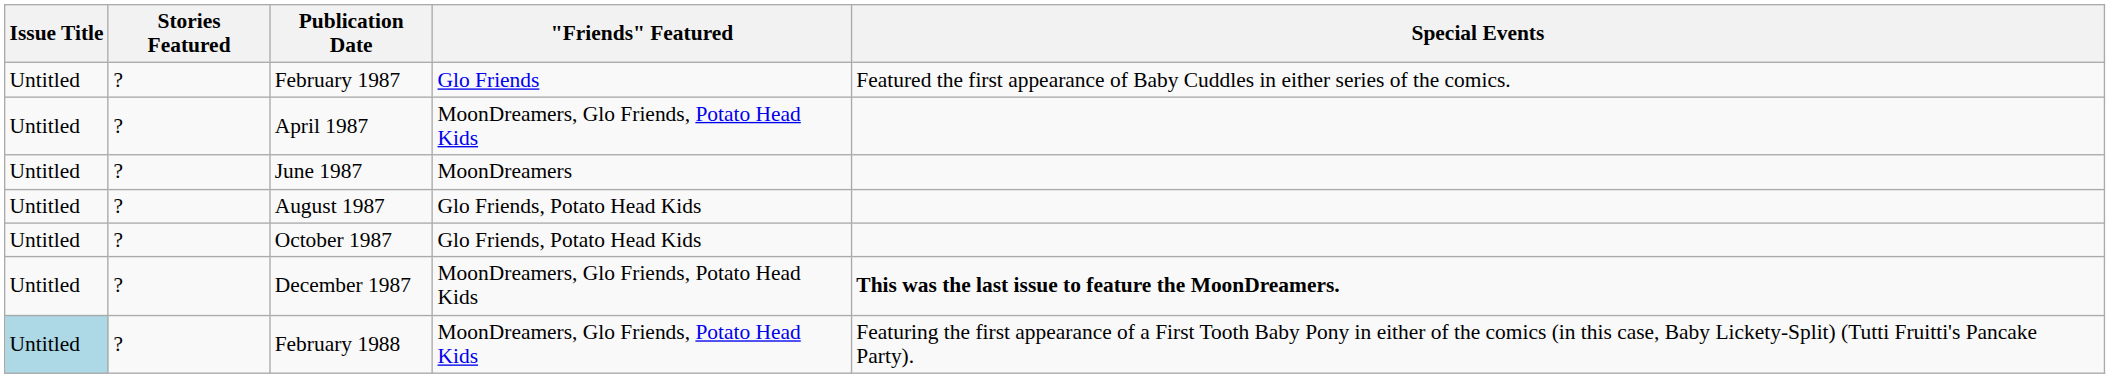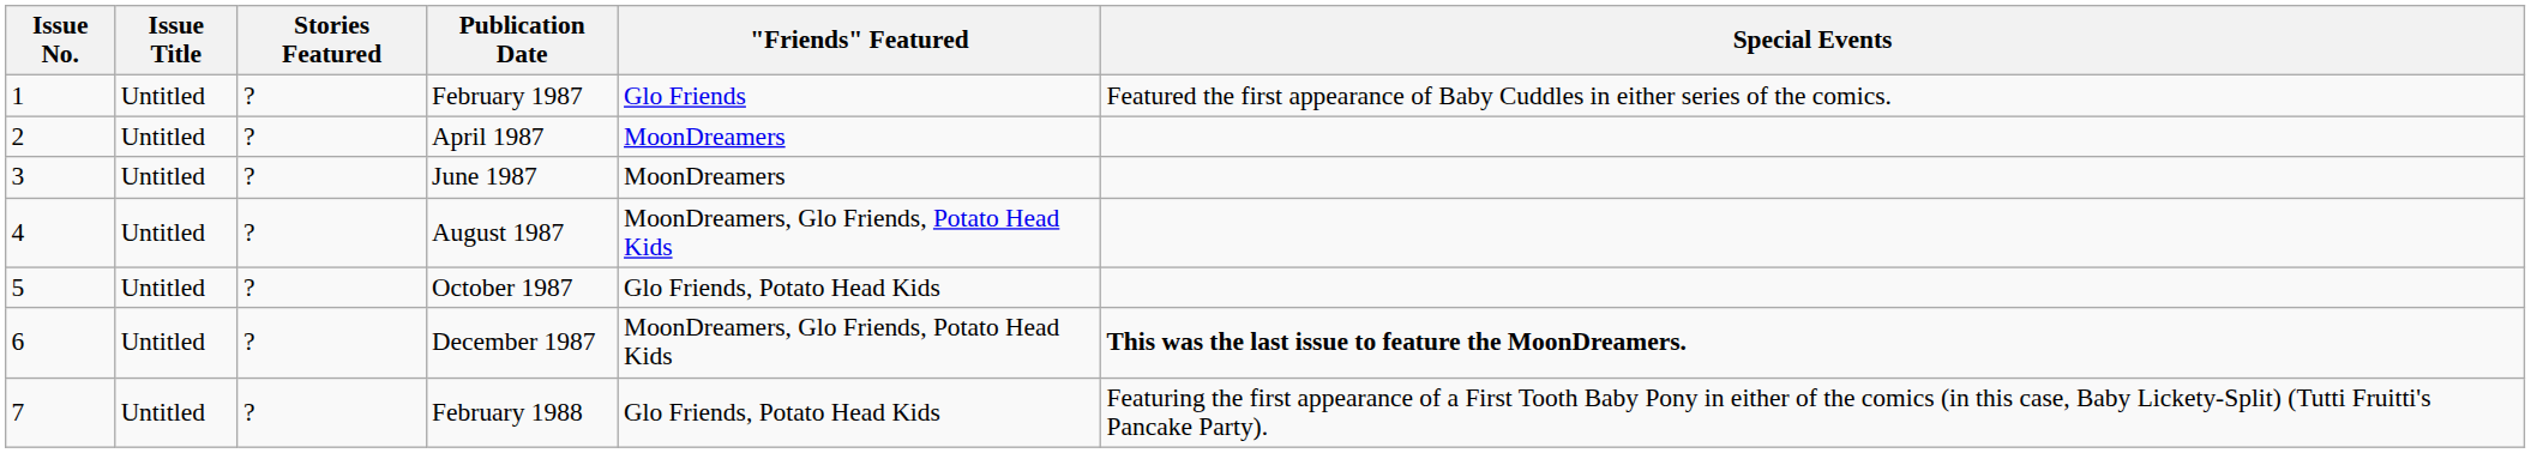+ column: Issue No. | 1 | 2 | 3 | 4 | 5 | 6 | 7
April 1987 | "Friends" Featured: MoonDreamers, Glo Friends, Potato Head Kids -> MoonDreamers
August 1987 | "Friends" Featured: Glo Friends, Potato Head Kids -> MoonDreamers, Glo Friends, Potato Head Kids
February 1988 | Issue Title: lightblue background -> no background
February 1988 | "Friends" Featured: MoonDreamers, Glo Friends, Potato Head Kids -> Glo Friends, Potato Head Kids
